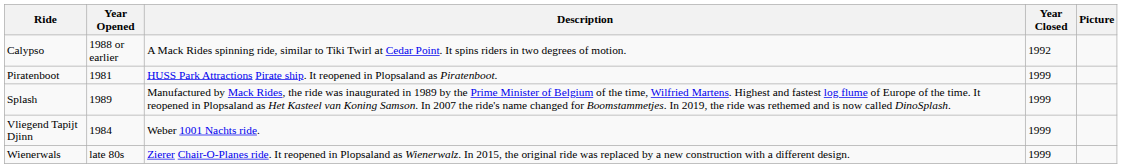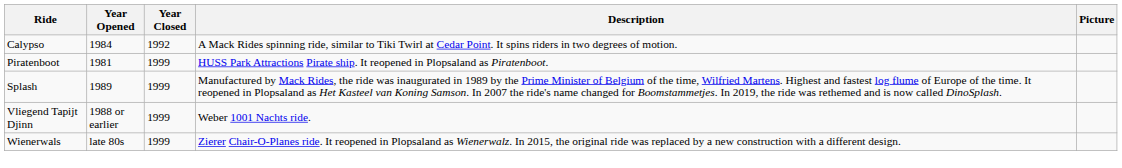columns swapped: Year Closed <-> Description
Calypso | Year Opened: 1988 or earlier -> 1984
Vliegend Tapijt Djinn | Year Opened: 1984 -> 1988 or earlier
